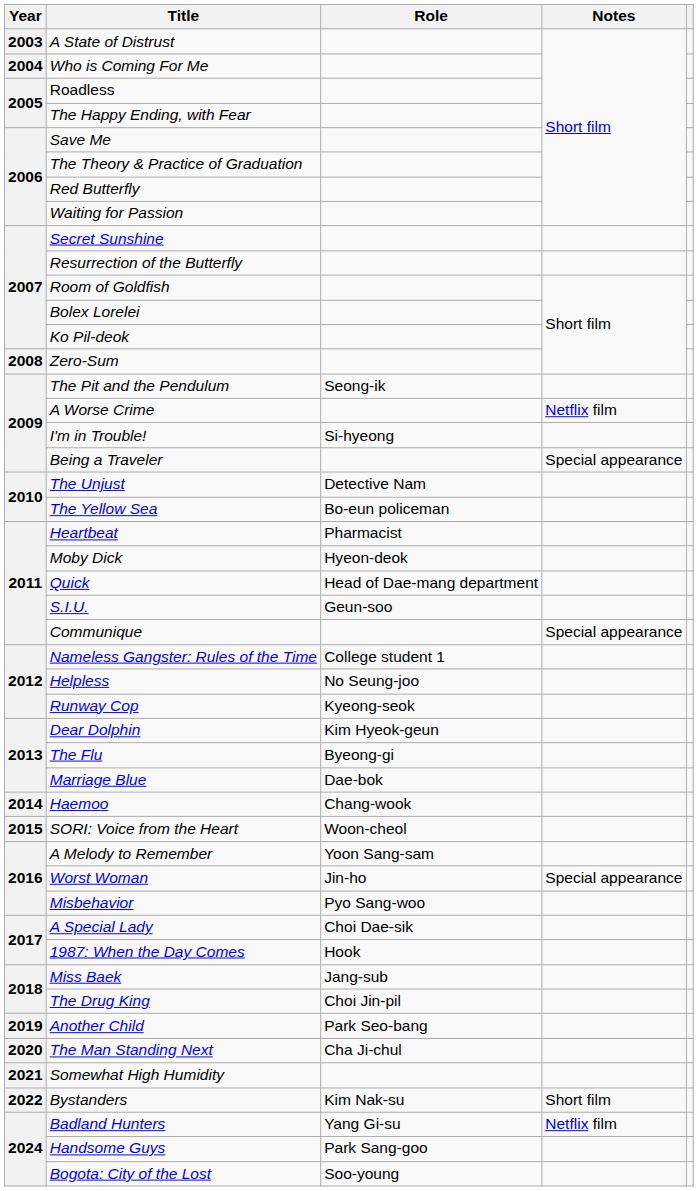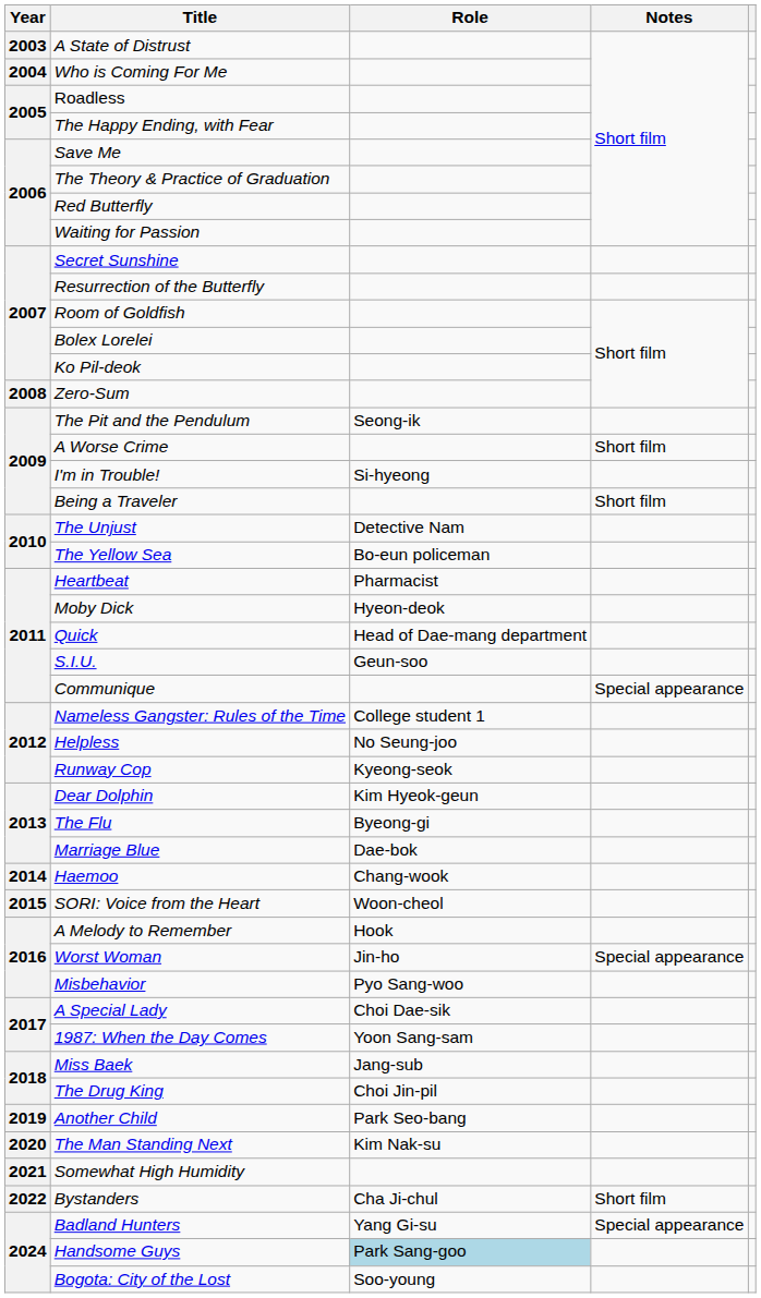A Worse Crime | Notes: Netflix film -> Short film
Being a Traveler | Notes: Special appearance -> Short film
A Melody to Remember | Role: Yoon Sang-sam -> Hook
1987: When the Day Comes | Role: Hook -> Yoon Sang-sam
The Man Standing Next | Role: Cha Ji-chul -> Kim Nak-su
Bystanders | Role: Kim Nak-su -> Cha Ji-chul
Badland Hunters | Notes: Netflix film -> Special appearance
Handsome Guys | Role: no background -> lightblue background
